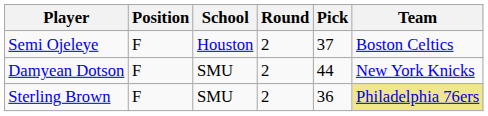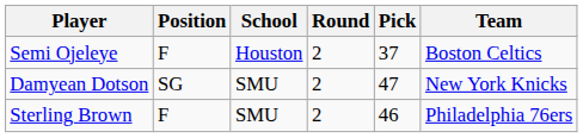Damyean Dotson | Position: F -> SG
Damyean Dotson | Pick: 44 -> 47
Sterling Brown | Pick: 36 -> 46
Sterling Brown | Team: khaki background -> no background
